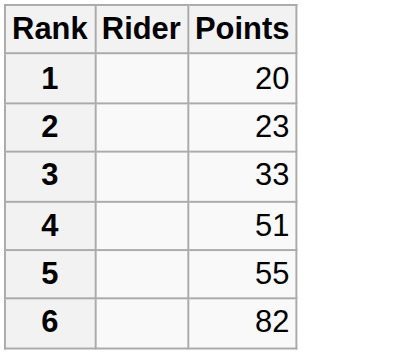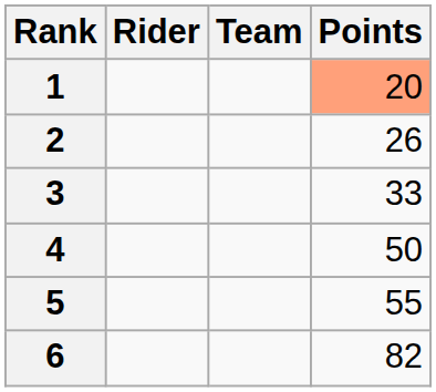+ column: Team
1 | Points: no background -> lightsalmon background
2 | Points: 23 -> 26
4 | Points: 51 -> 50
